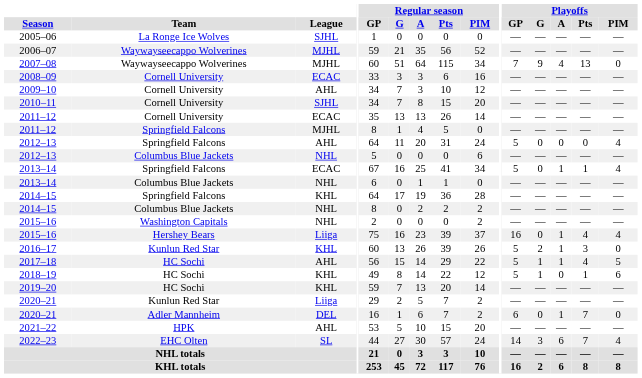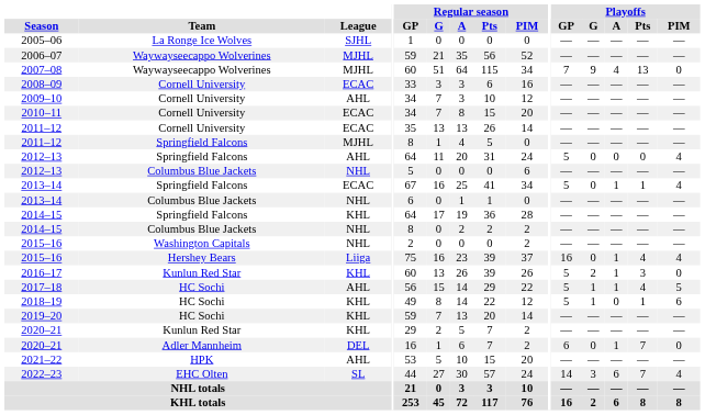2010–11 | League: SJHL -> ECAC
2020–21 / Kunlun Red Star | League: Liiga -> KHL
